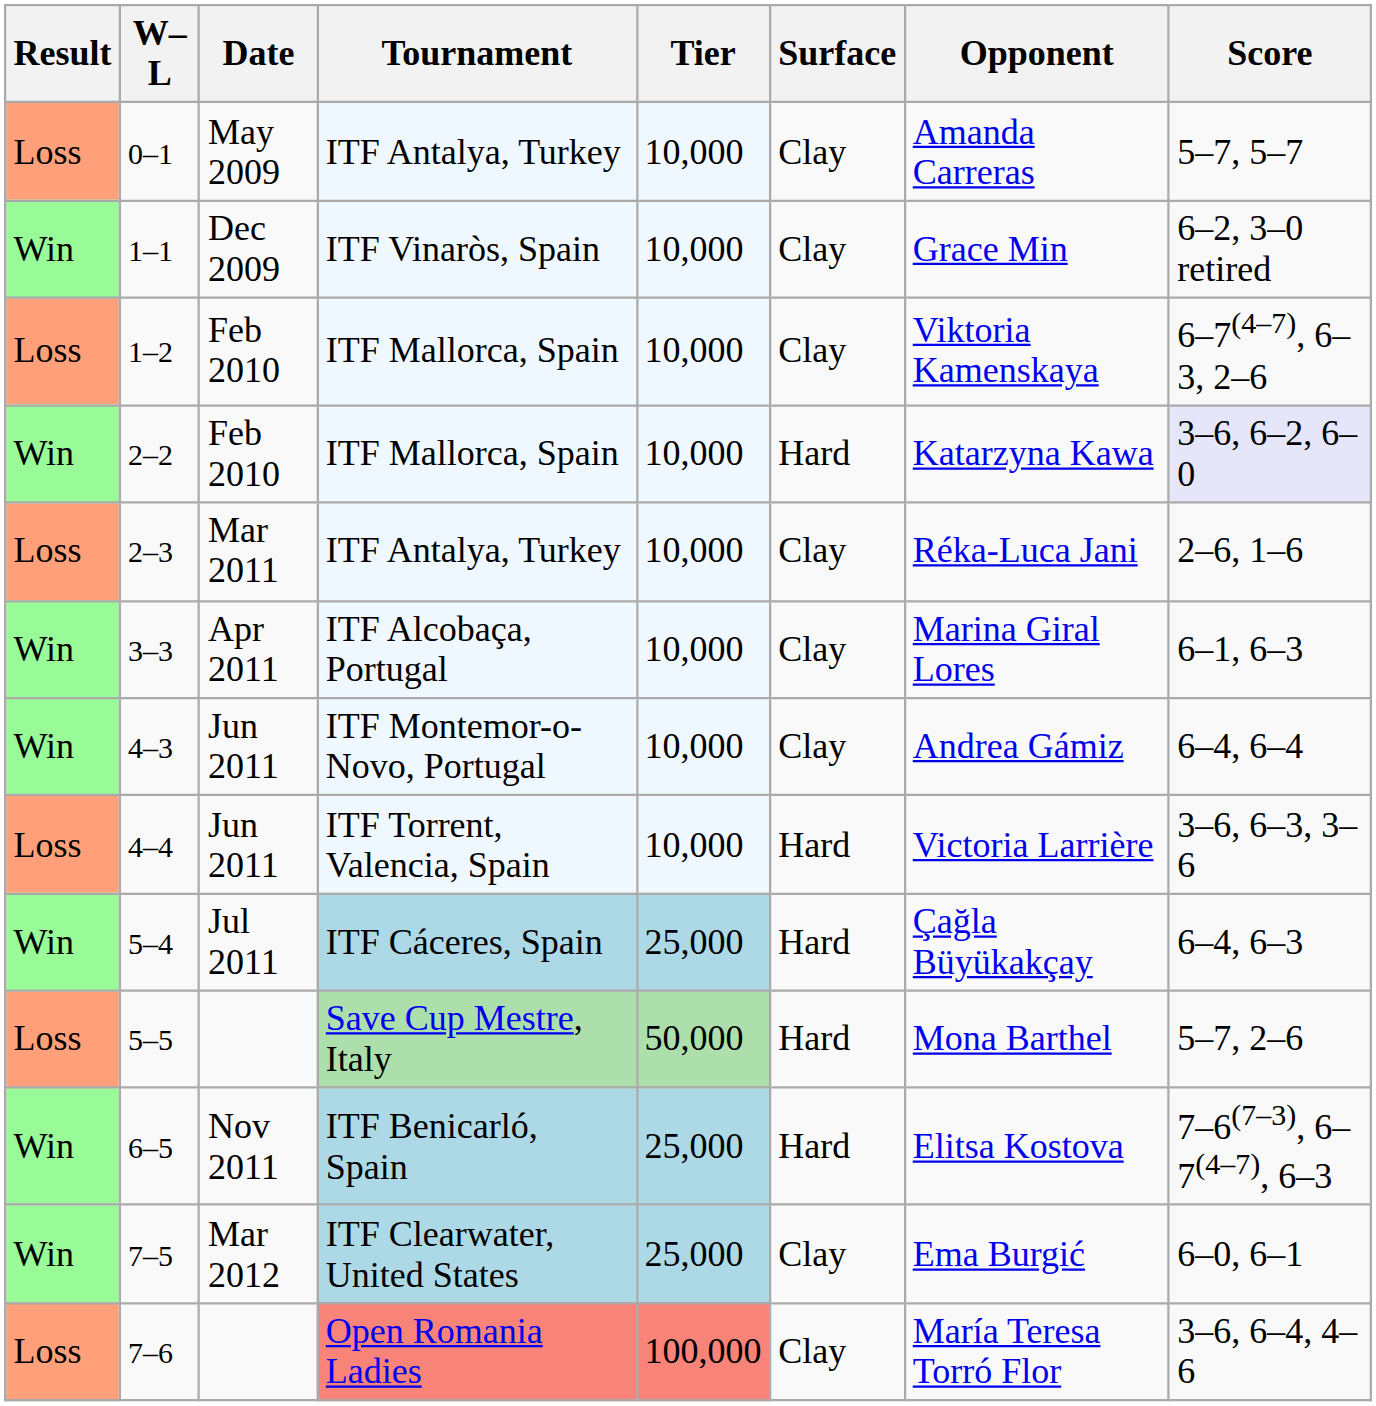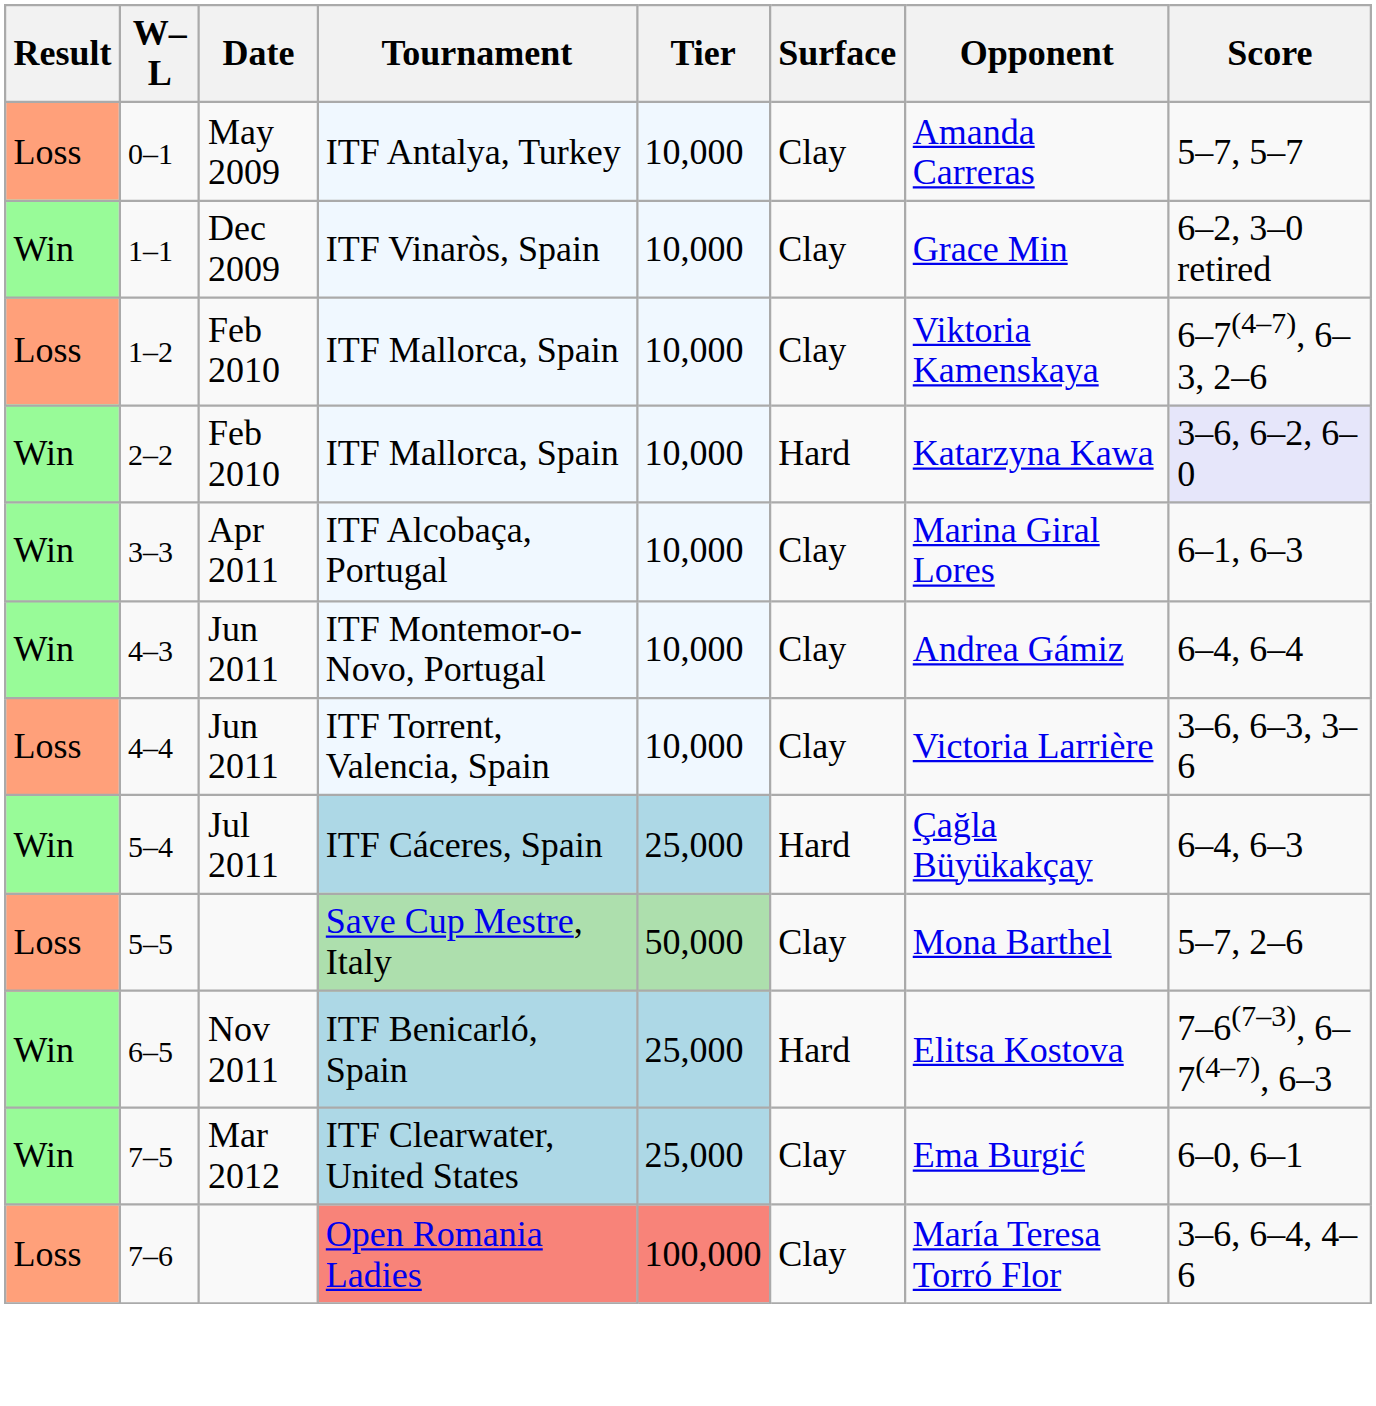- row: Loss | 2–3 | Mar 2011 | ITF Antalya, Turkey | 10,000 | Clay | Réka-Luca Jani | 2–6, 1–6
4–4 | Surface: Hard -> Clay
5–5 | Surface: Hard -> Clay
